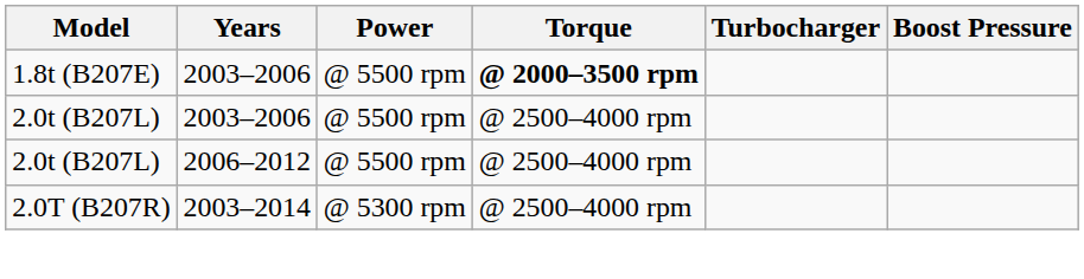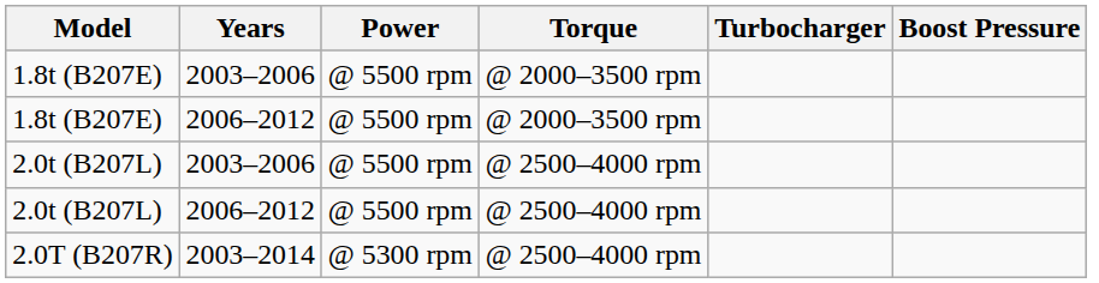1.8t (B207E) / 2003–2006 | Torque: bold -> normal
+ row: 1.8t (B207E) | 2006–2012 | @ 5500 rpm | @ 2000–3500 rpm
